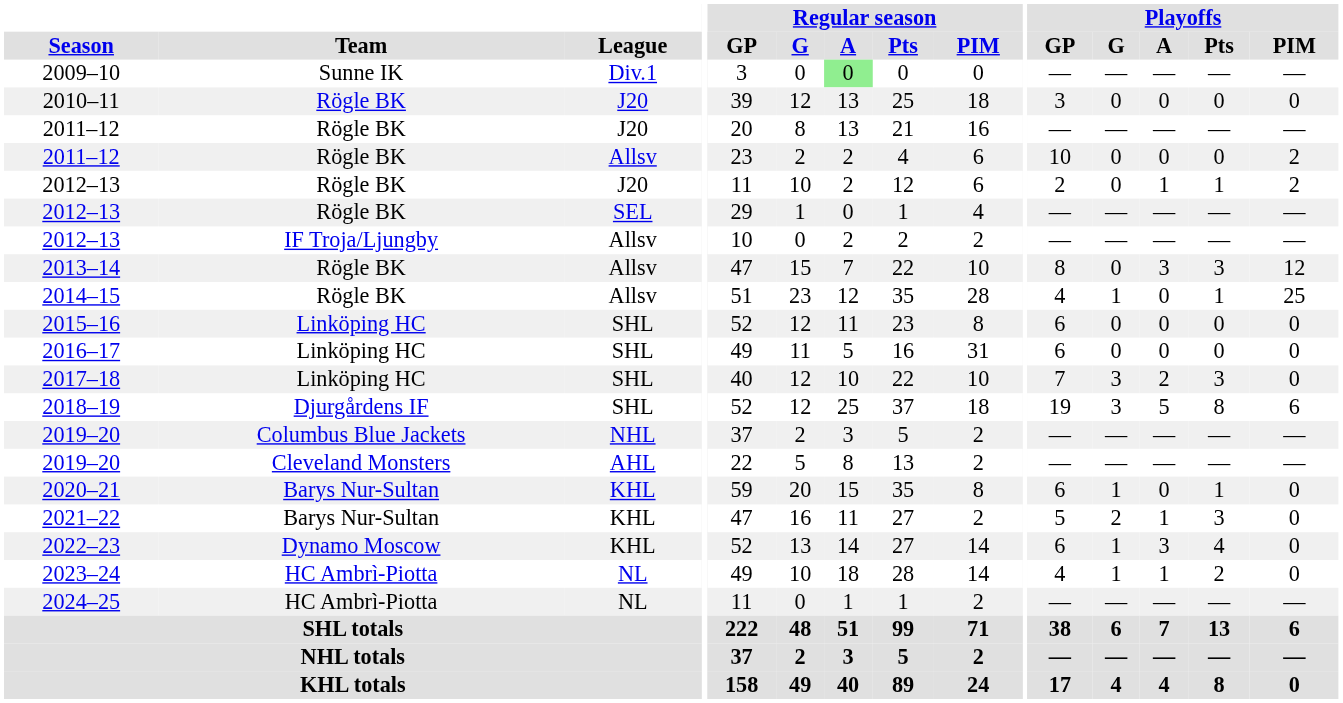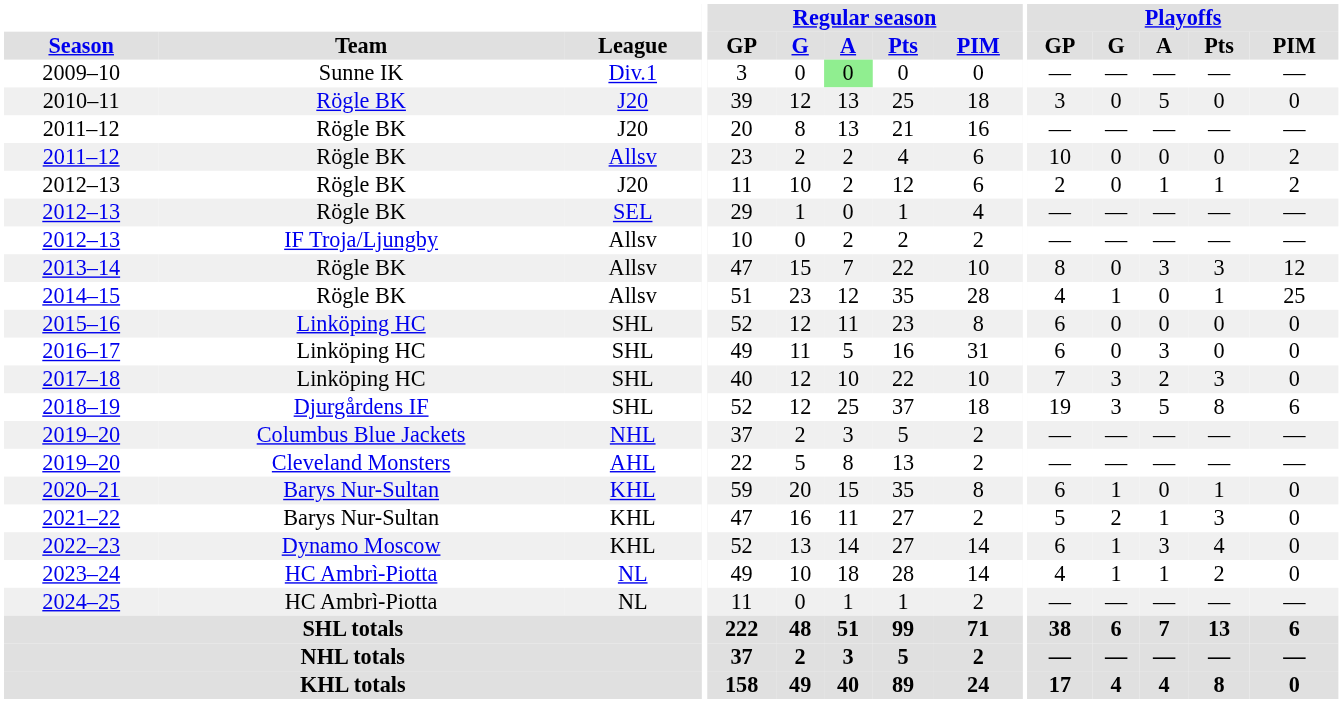2010–11 | Playoffs / A: 0 -> 5
2016–17 | Playoffs / A: 0 -> 3
